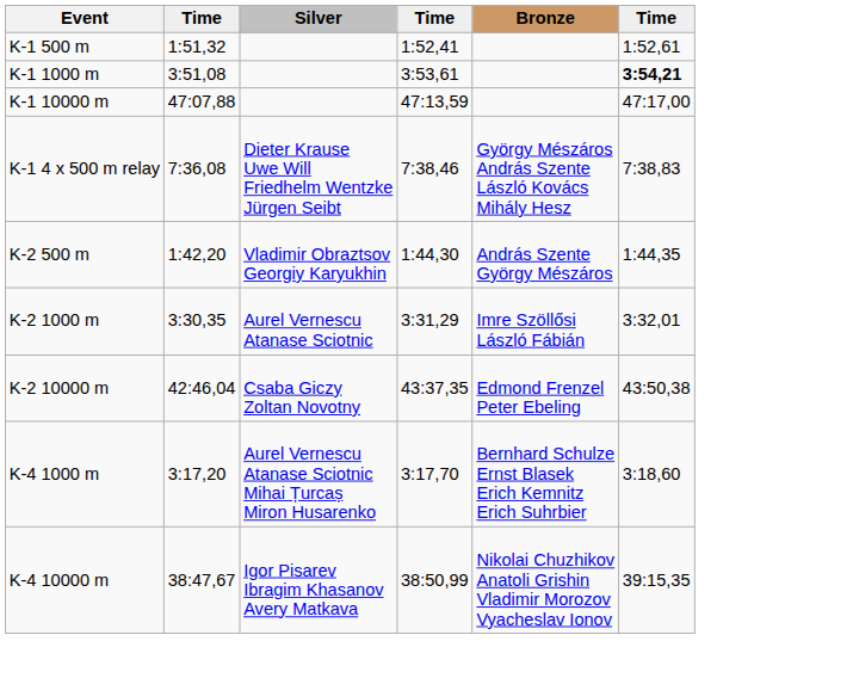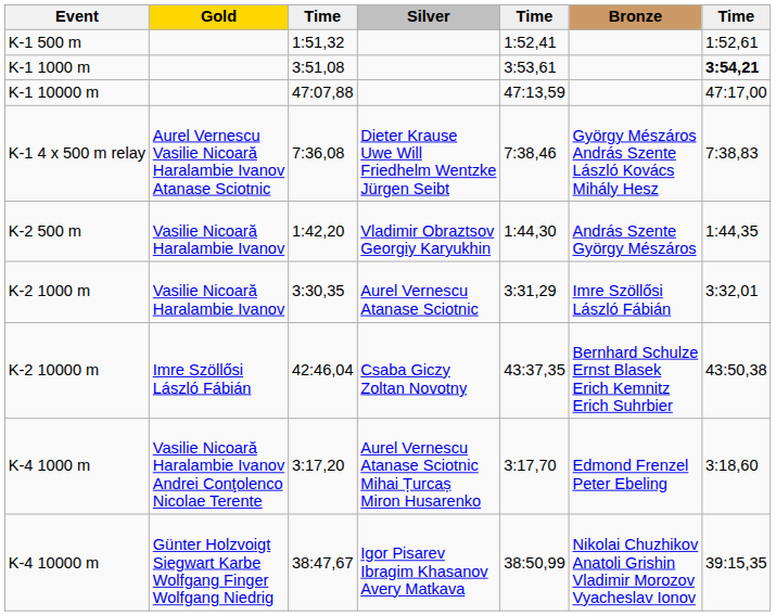+ column: Gold | Aurel Vernescu Vasilie Nicoară Haralambie Ivanov Atanase Sciotnic | Vasilie Nicoară Haralambie Ivanov | Vasilie Nicoară Haralambie Ivanov | Imre Szöllősi László Fábián | Vasilie Nicoară Haralambie Ivanov Andrei Conţolenco Nicolae Terente | Günter Holzvoigt Siegwart Karbe Wolfgang Finger Wolfgang Niedrig
K-2 10000 m | Bronze: Edmond Frenzel Peter Ebeling -> Bernhard Schulze Ernst Blasek Erich Kemnitz Erich Suhrbier
K-4 1000 m | Bronze: Bernhard Schulze Ernst Blasek Erich Kemnitz Erich Suhrbier -> Edmond Frenzel Peter Ebeling
